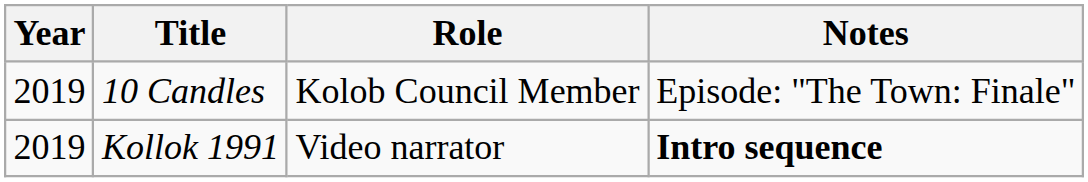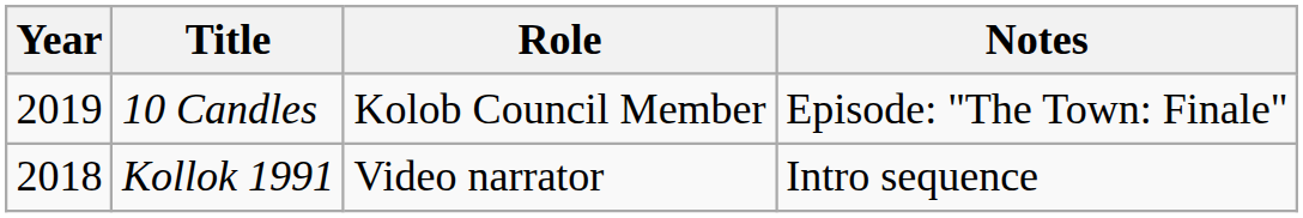Kollok 1991 | Year: 2019 -> 2018
Kollok 1991 | Notes: bold -> normal
